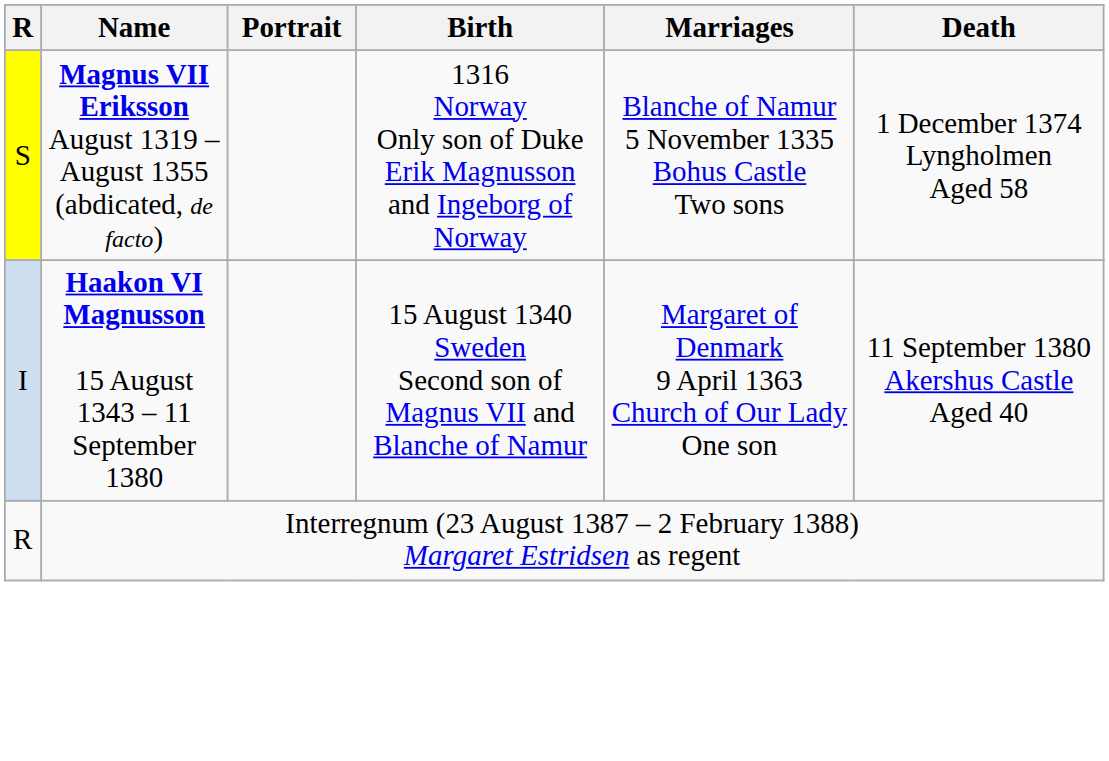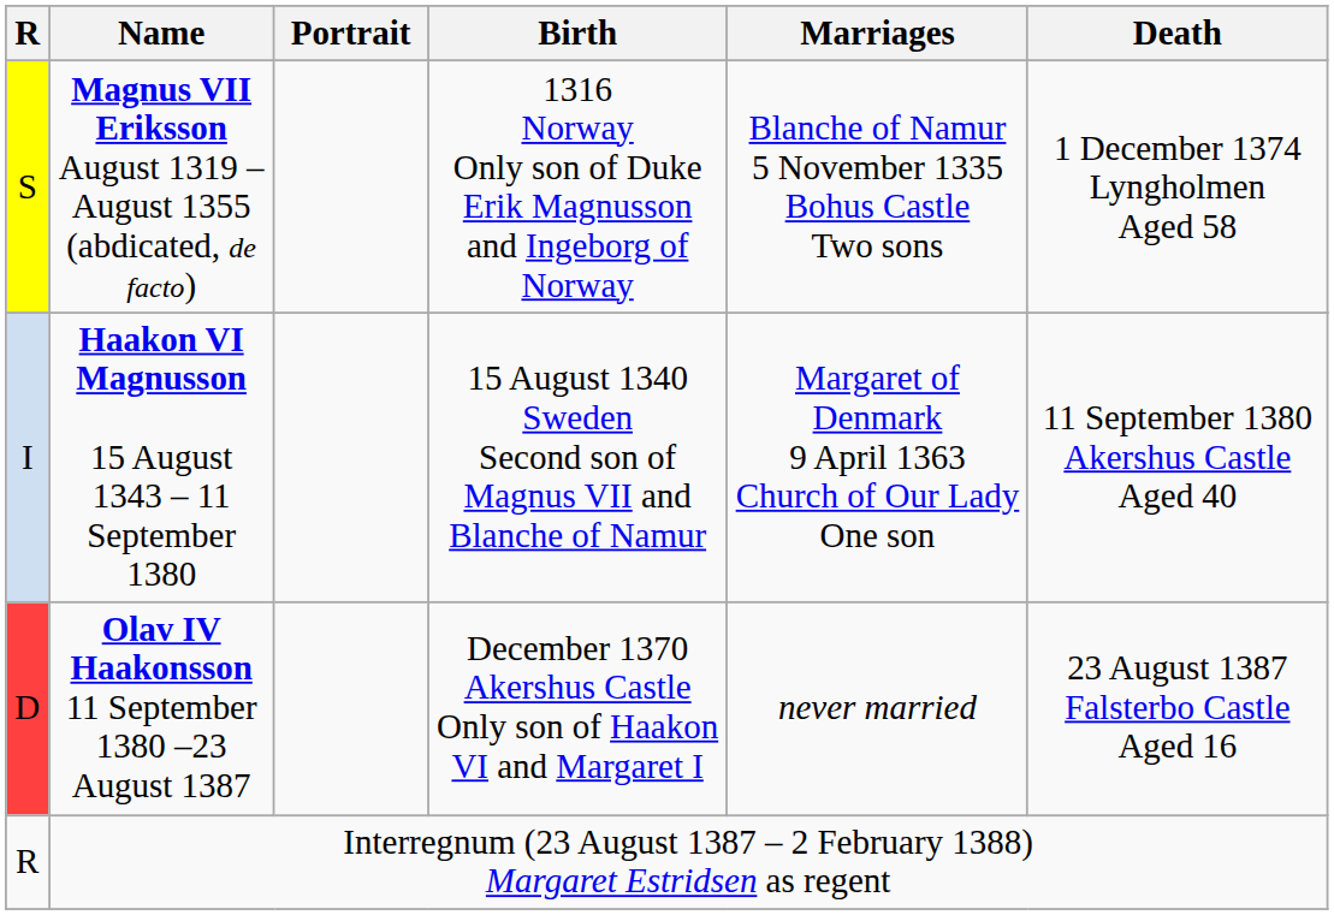+ row: D | Olav IV Haakonsson 11 September 1380 –23 August 1387 | December 1370 Akershus Castle Only son of Haakon VI and Margaret I | never married | 23 August 1387 Falsterbo Castle Aged 16
